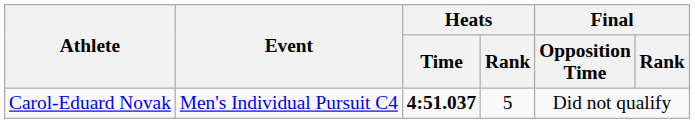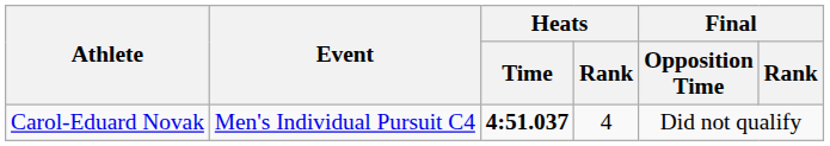Carol-Eduard Novak | Heats / Rank: 5 -> 4
